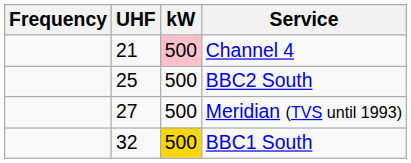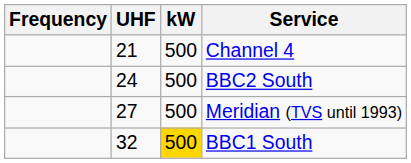Channel 4 | kW: pink background -> no background
BBC2 South | UHF: 25 -> 24
